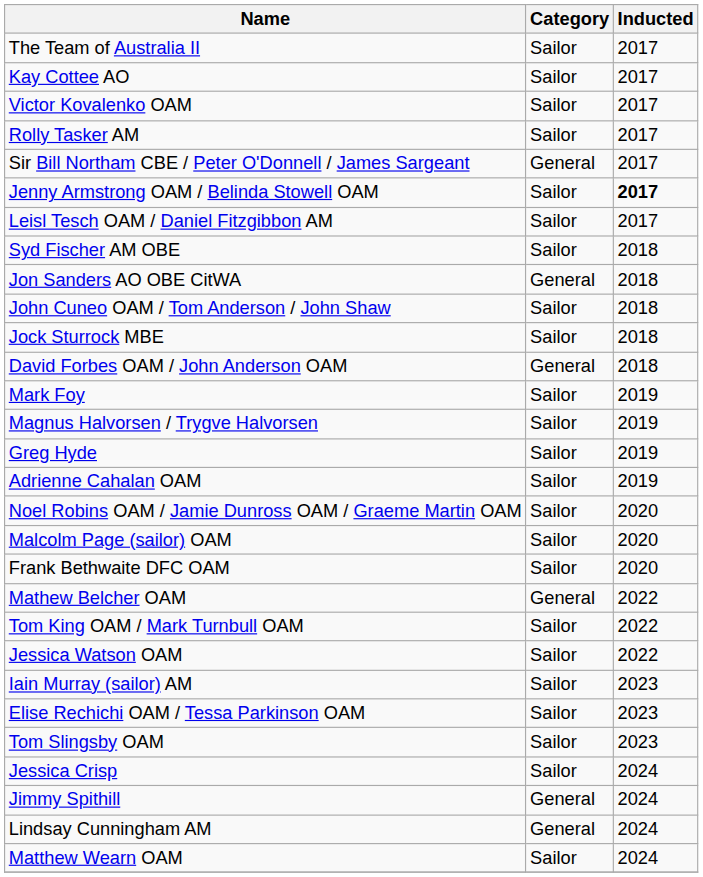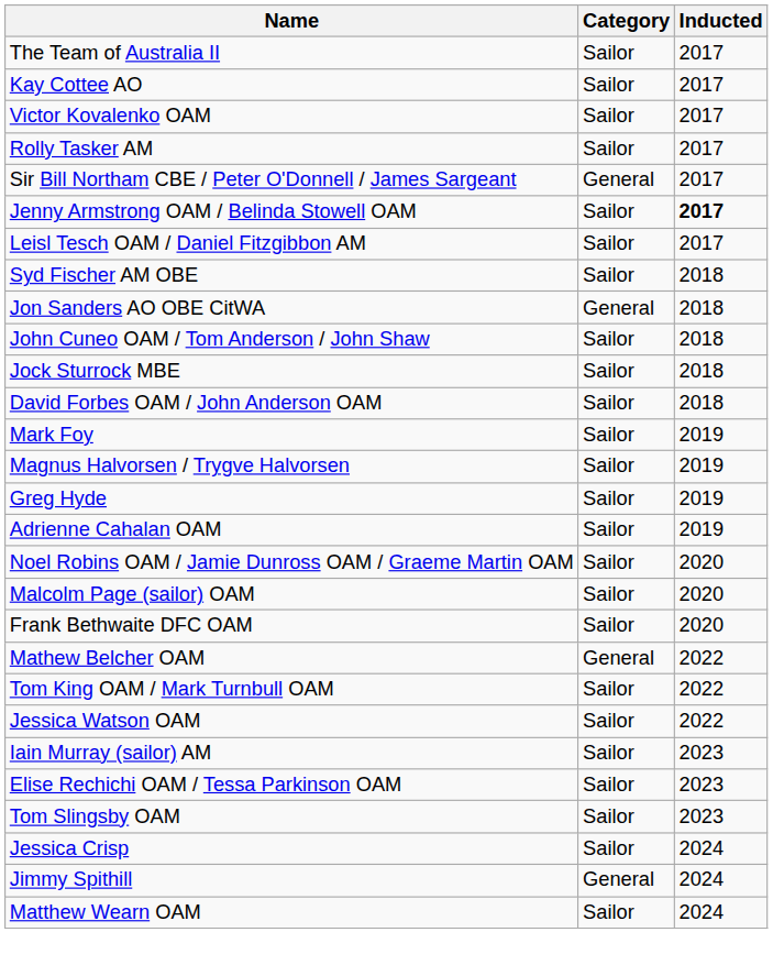David Forbes OAM / John Anderson OAM | Category: General -> Sailor
- row: Lindsay Cunningham AM | General | 2024
